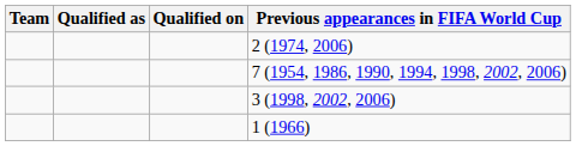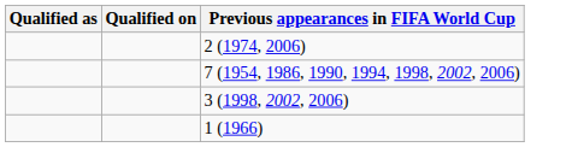- column: Team
